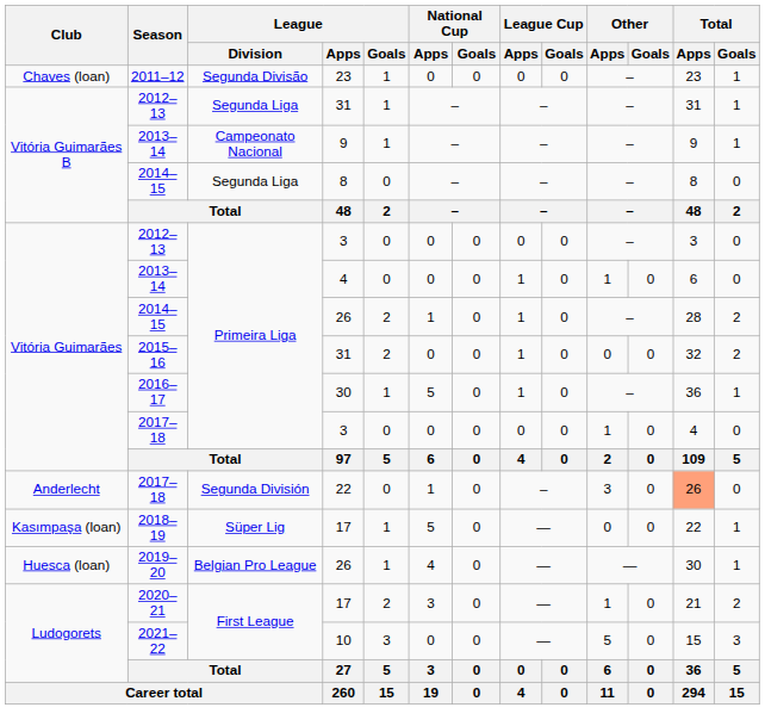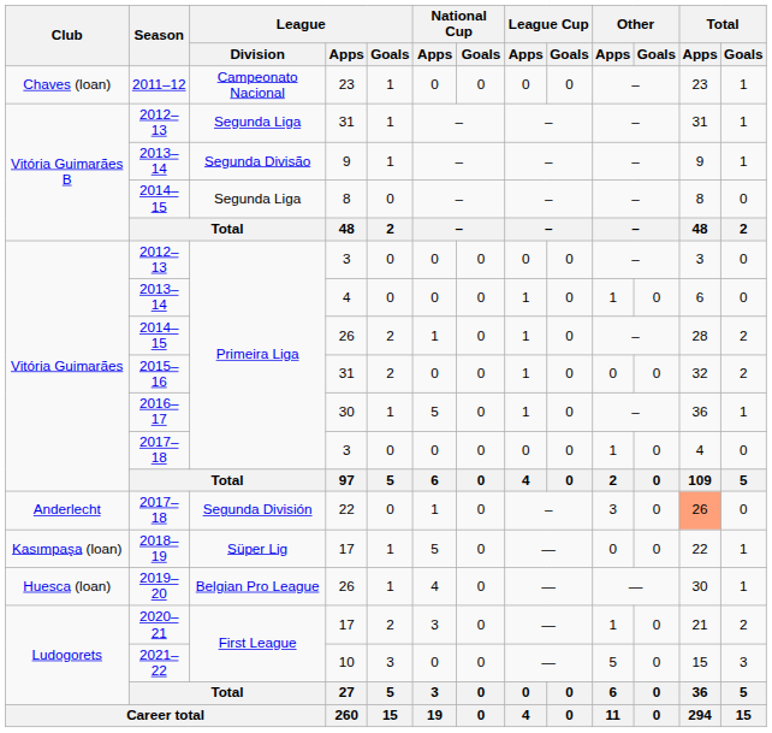2011–12 | League / Division: Segunda Divisão -> Campeonato Nacional
2013–14 / 9 | League / Division: Campeonato Nacional -> Segunda Divisão
